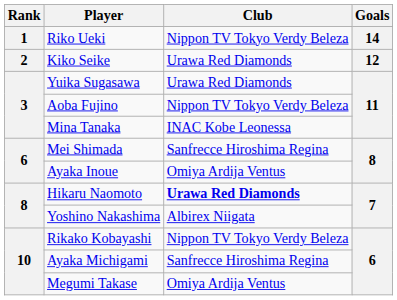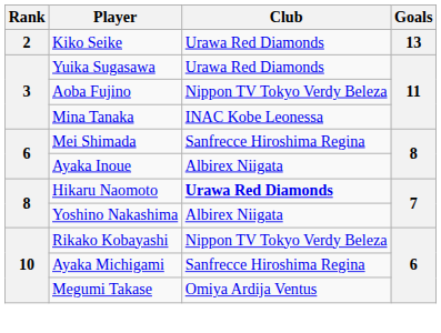- row: 1 | Riko Ueki | Nippon TV Tokyo Verdy Beleza | 14
Kiko Seike | Goals: 12 -> 13
Ayaka Inoue | Club: Omiya Ardija Ventus -> Albirex Niigata
